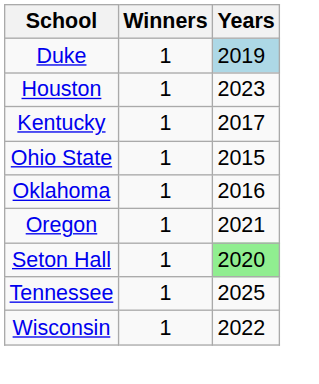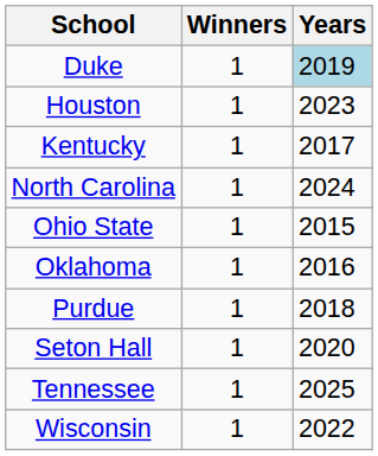+ row: North Carolina | 1 | 2024
- row: Oregon | 1 | 2021
+ row: Purdue | 1 | 2018
Seton Hall | Years: lightgreen background -> no background
